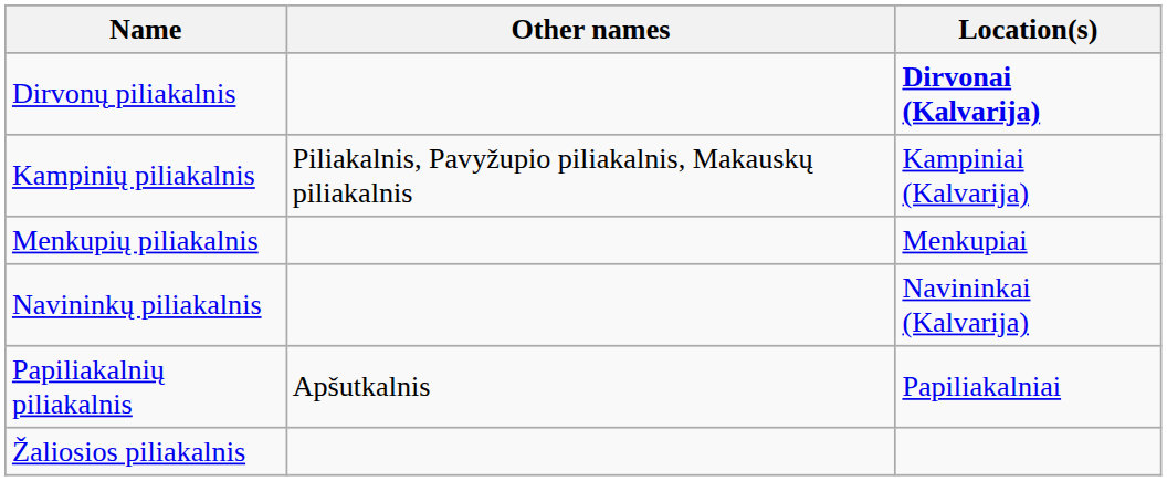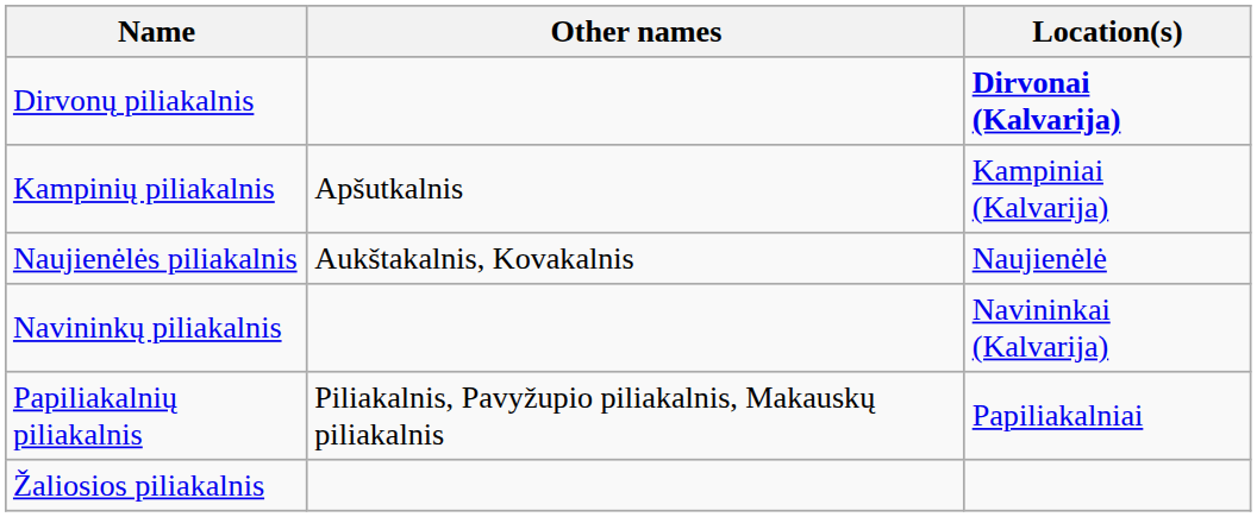Kampinių piliakalnis | Other names: Piliakalnis, Pavyžupio piliakalnis, Makauskų piliakalnis -> Apšutkalnis
- row: Menkupių piliakalnis | Menkupiai
+ row: Naujienėlės piliakalnis | Aukštakalnis, Kovakalnis | Naujienėlė
Papiliakalnių piliakalnis | Other names: Apšutkalnis -> Piliakalnis, Pavyžupio piliakalnis, Makauskų piliakalnis
